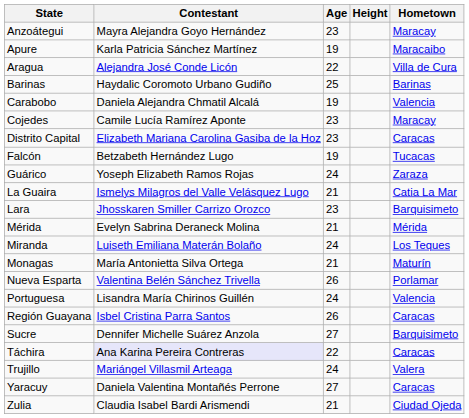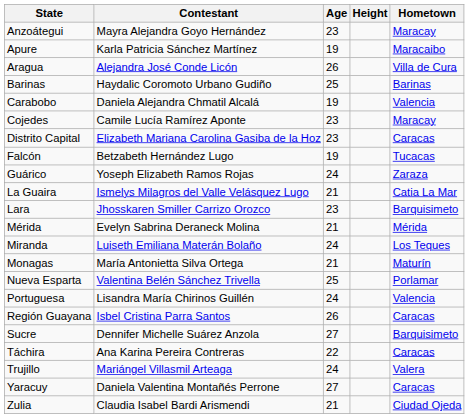Aragua | Age: 22 -> 26
Nueva Esparta | Age: 26 -> 25
Táchira | Contestant: lavender background -> no background
